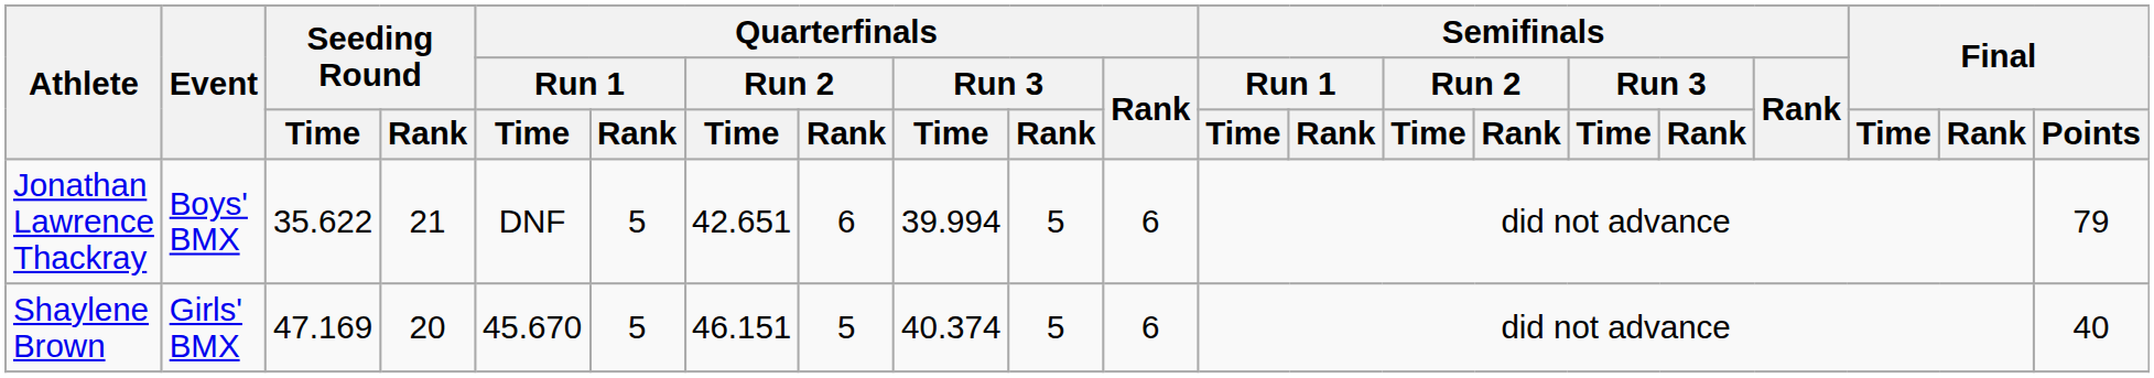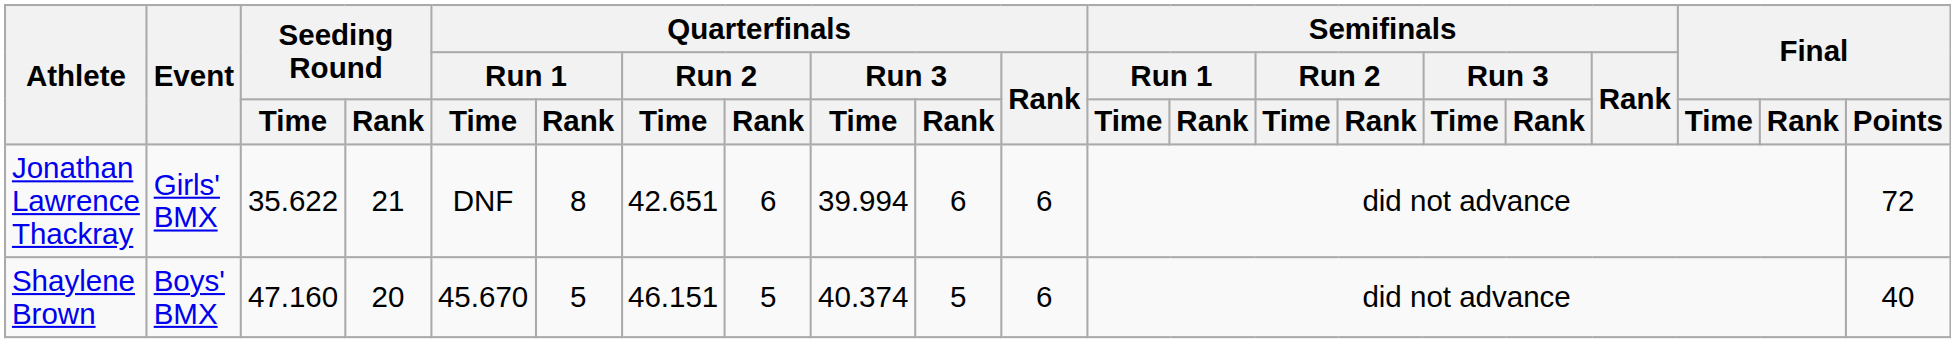Jonathan Lawrence Thackray | Event: Boys' BMX -> Girls' BMX
Jonathan Lawrence Thackray | Quarterfinals / Run 1 / Rank: 5 -> 8
Jonathan Lawrence Thackray | Quarterfinals / Run 3 / Rank: 5 -> 6
Jonathan Lawrence Thackray | Final / Points: 79 -> 72
Shaylene Brown | Event: Girls' BMX -> Boys' BMX
Shaylene Brown | Seeding Round / Time: 47.169 -> 47.160
